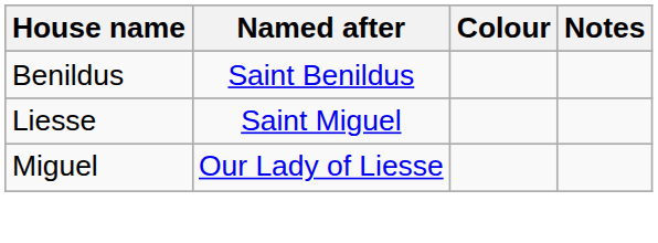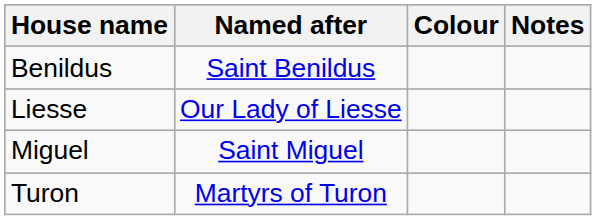Liesse | Named after: Saint Miguel -> Our Lady of Liesse
Miguel | Named after: Our Lady of Liesse -> Saint Miguel
+ row: Turon | Martyrs of Turon
